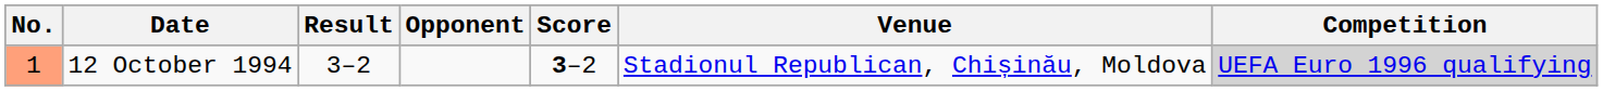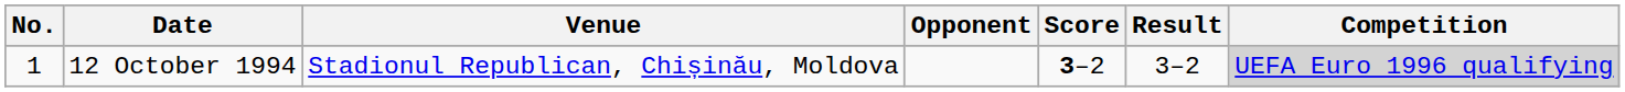columns swapped: Venue <-> Result
12 October 1994 | No.: lightsalmon background -> no background
